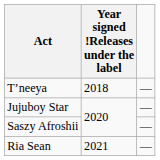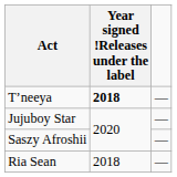T’neeya | Year signed !Releases under the label: normal -> bold
Ria Sean | Year signed !Releases under the label: 2021 -> 2018
